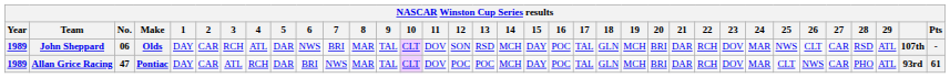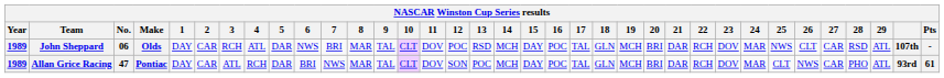John Sheppard | 12: SON -> POC
Allan Grice Racing | 12: POC -> SON
